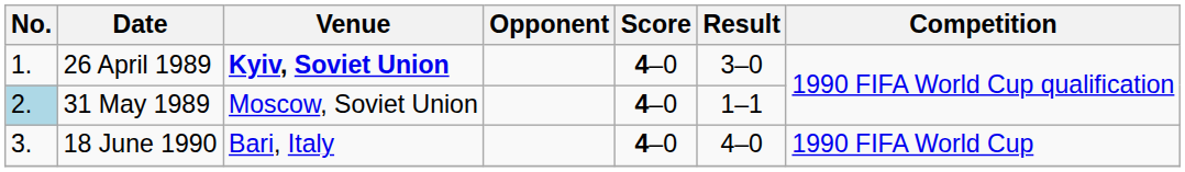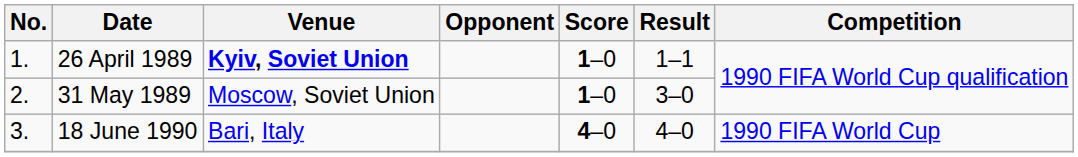26 April 1989 | Score: 4–0 -> 1–0
26 April 1989 | Result: 3–0 -> 1–1
31 May 1989 | No.: lightblue background -> no background
31 May 1989 | Score: 4–0 -> 1–0
31 May 1989 | Result: 1–1 -> 3–0
